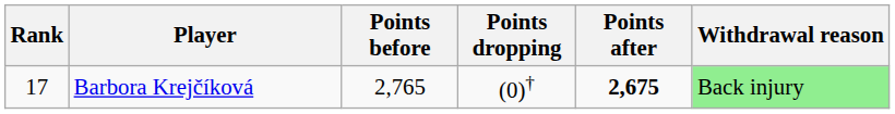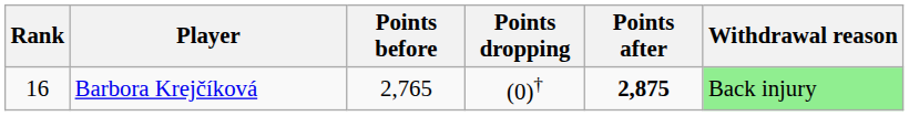Barbora Krejčíková | Rank: 17 -> 16
Barbora Krejčíková | Points after: 2,675 -> 2,875
